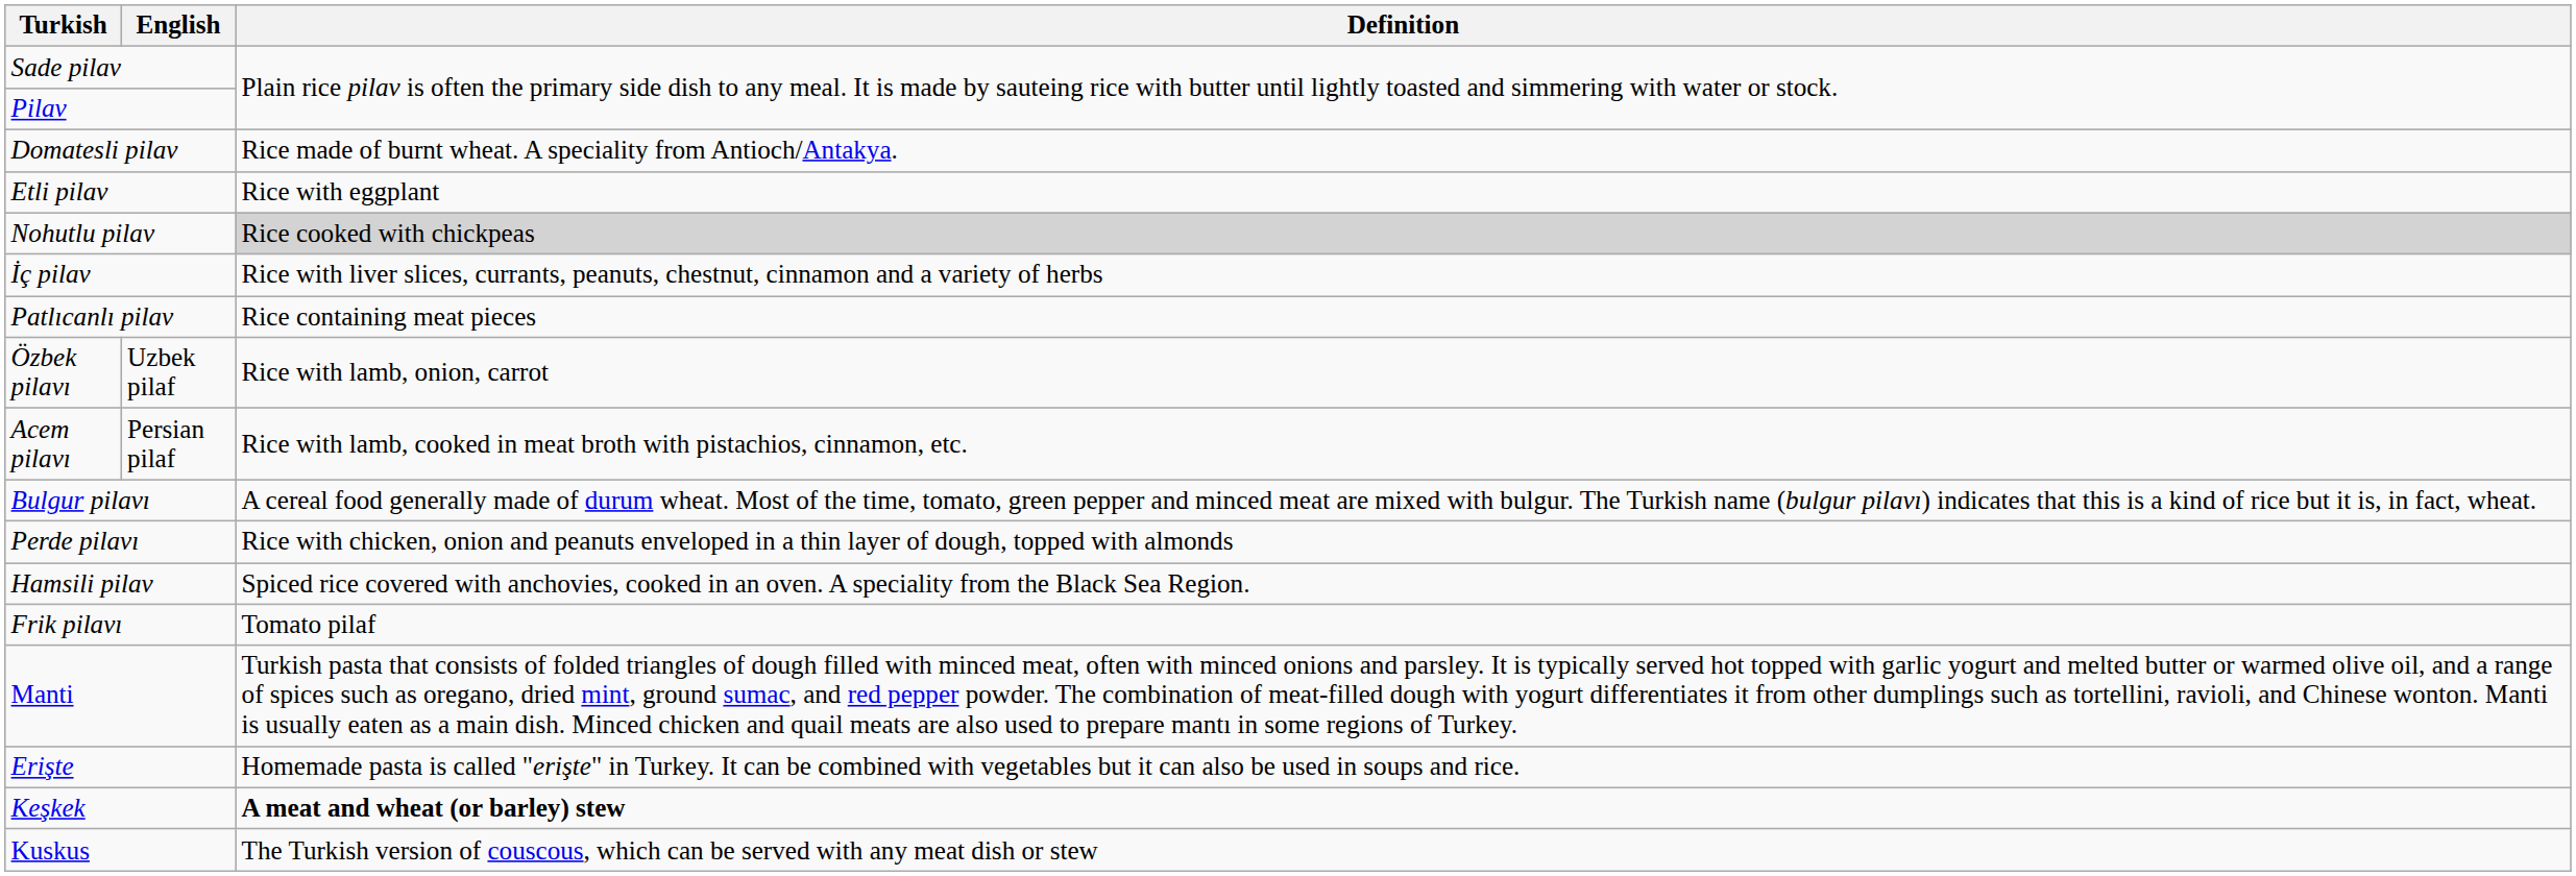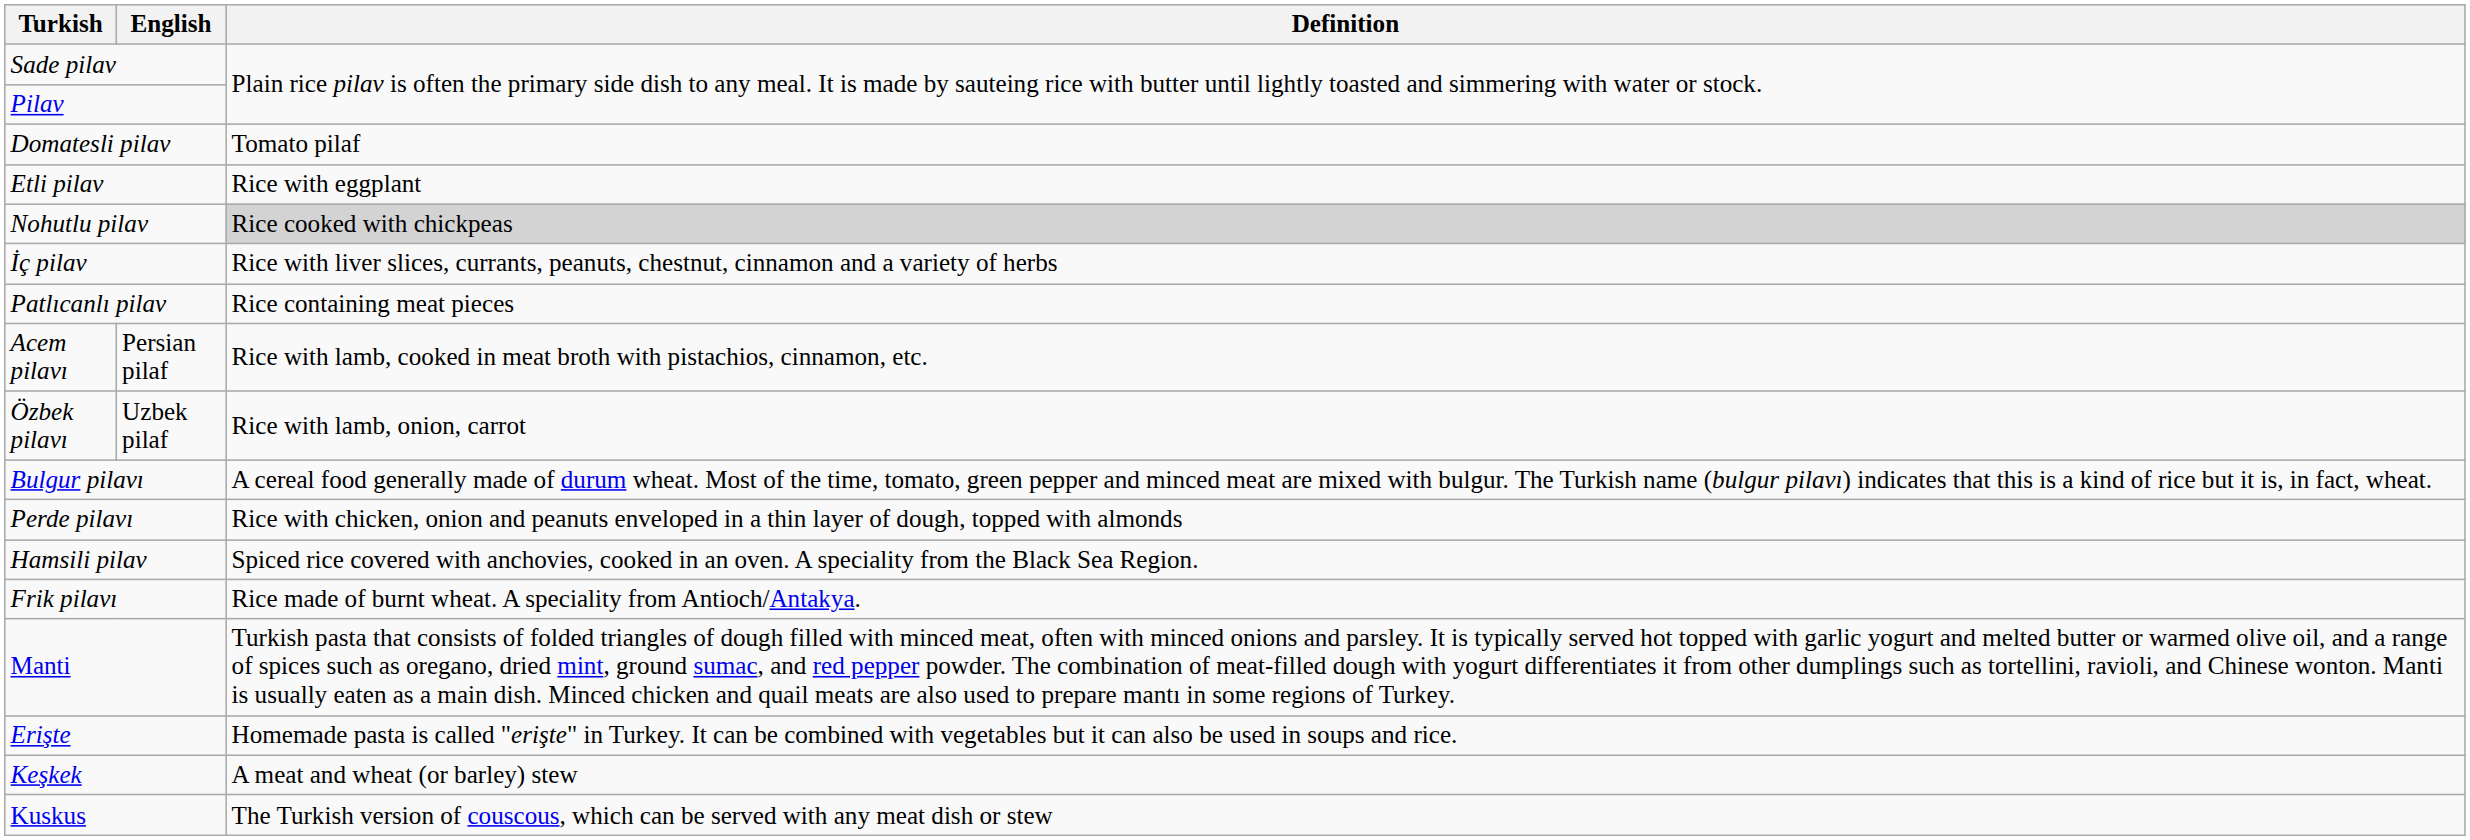Domatesli pilav | Definition: Rice made of burnt wheat. A speciality from Antioch/Antakya. -> Tomato pilaf
rows swapped: Özbek pilavı <-> Acem pilavı
Frik pilavı | Definition: Tomato pilaf -> Rice made of burnt wheat. A speciality from Antioch/Antakya.
Keşkek | Definition: bold -> normal
